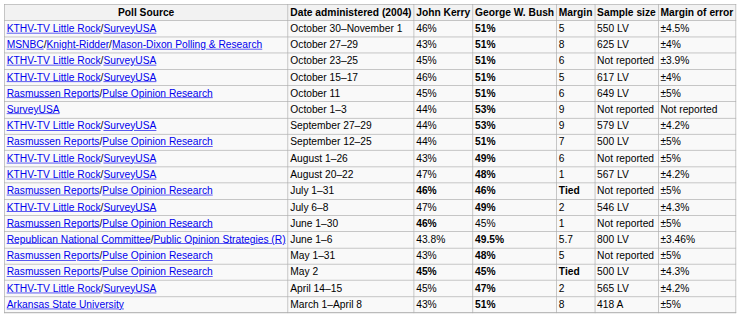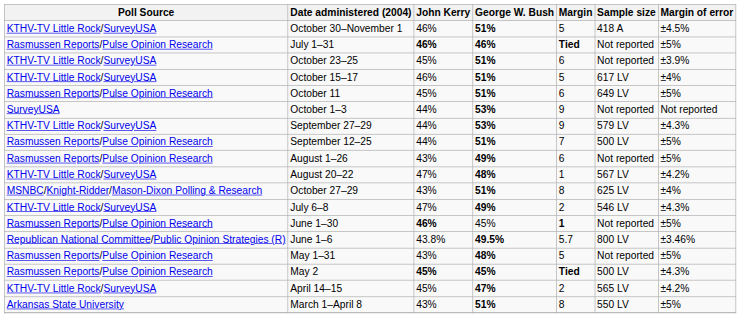October 30–November 1 | Sample size: 550 LV -> 418 A
rows swapped: October 27–29 <-> July 1–31
September 27–29 | Margin of error: ±4.2% -> ±4.3%
August 1–26 | Poll Source: KTHV-TV Little Rock/SurveyUSA -> Rasmussen Reports/Pulse Opinion Research
June 1–30 | Margin: normal -> bold
March 1–April 8 | Sample size: 418 A -> 550 LV
